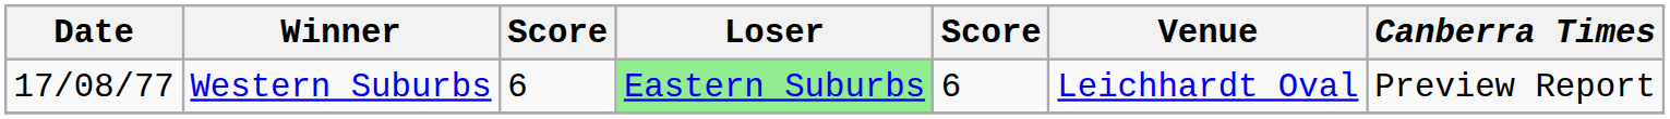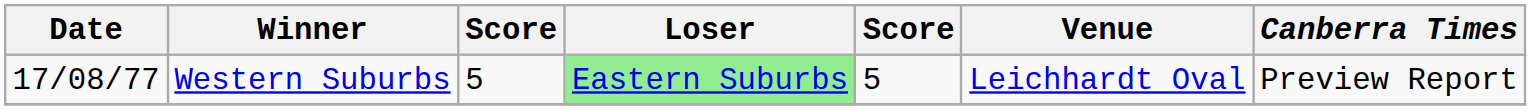Western Suburbs | column 3: 6 -> 5
Western Suburbs | column 5: 6 -> 5
